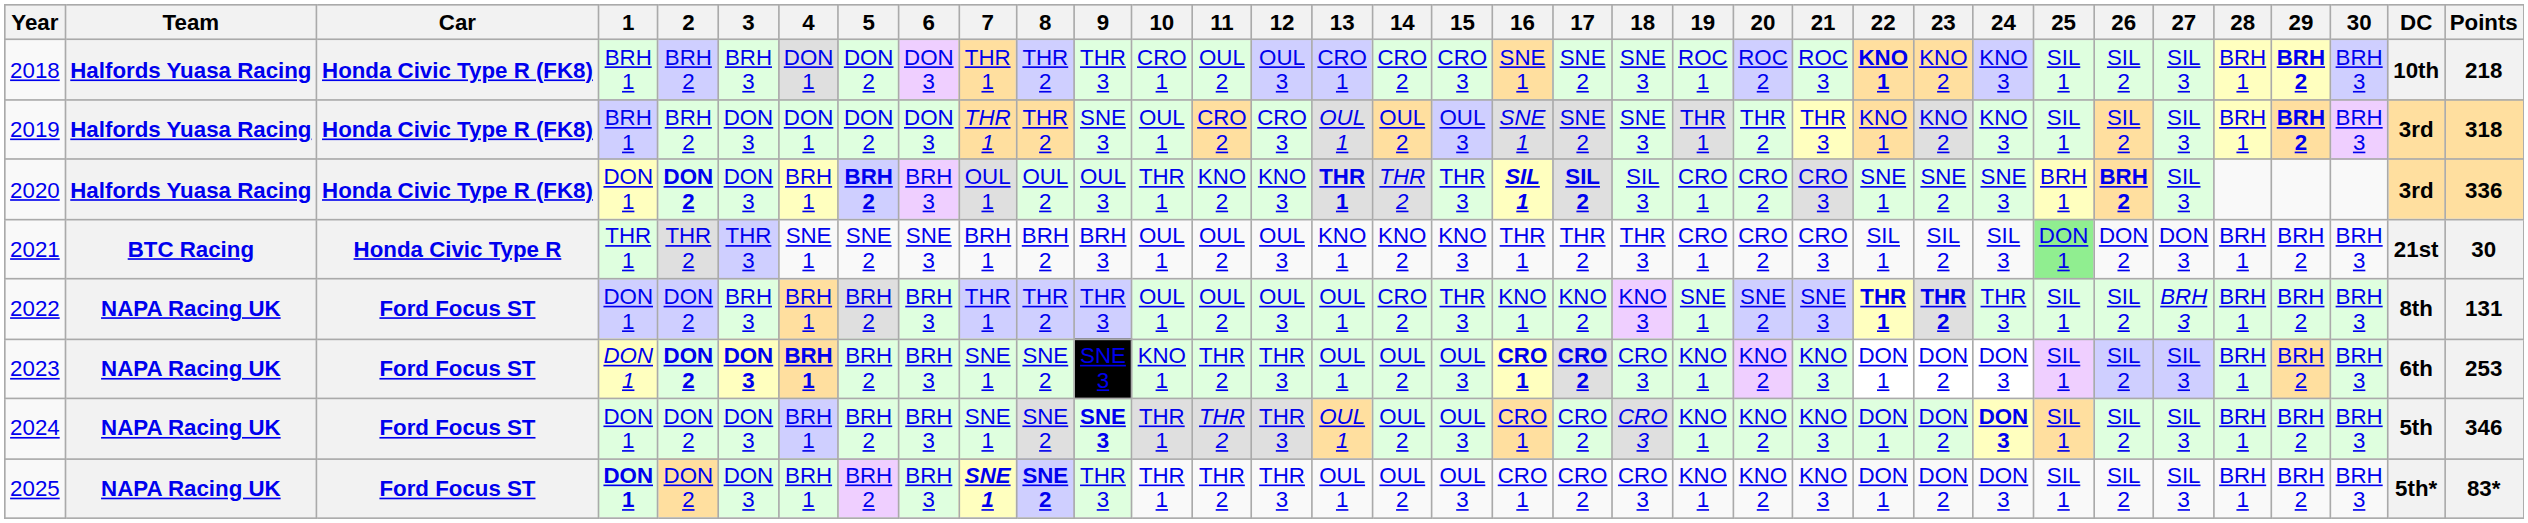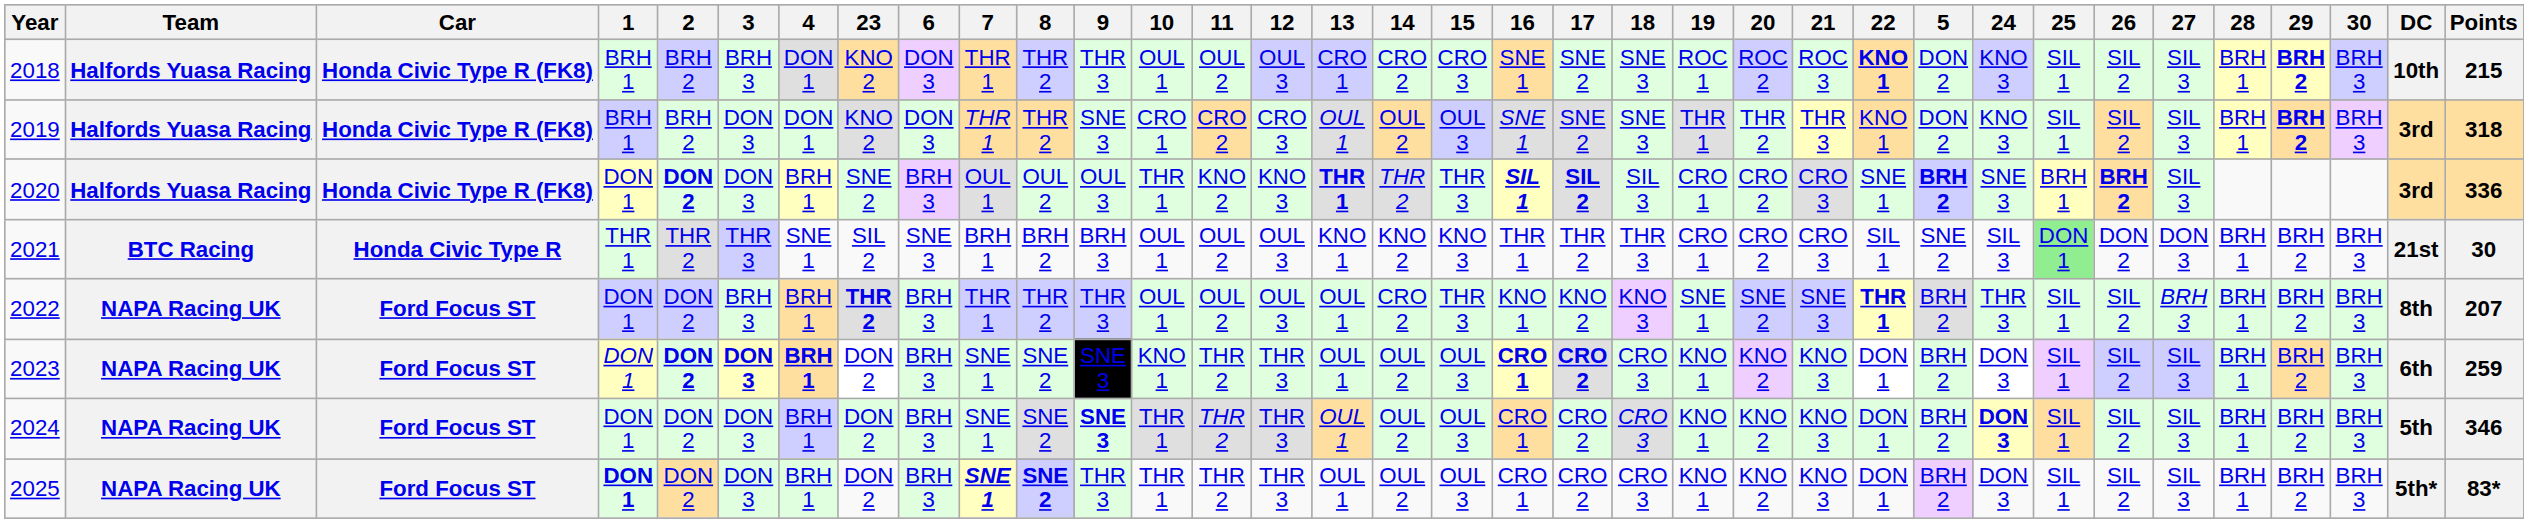columns swapped: 5 <-> 23
2018 | 10: CRO 1 -> OUL 1
2018 | Points: 218 -> 215
2019 | 10: OUL 1 -> CRO 1
2022 | Points: 131 -> 207
2023 | Points: 253 -> 259
